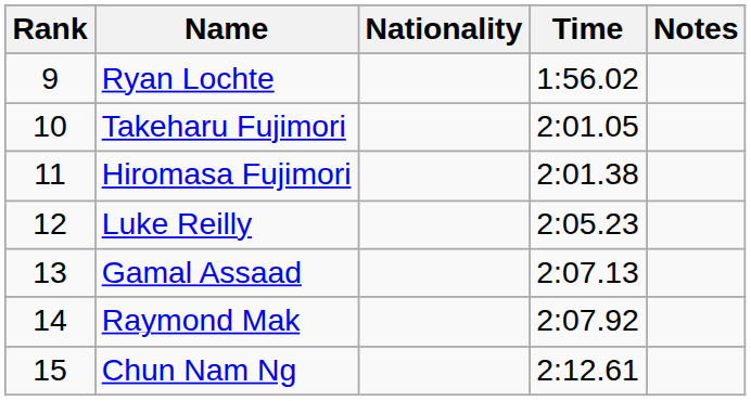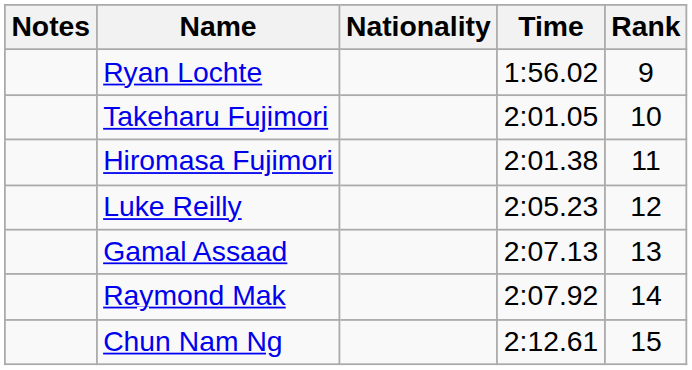columns swapped: Rank <-> Notes
